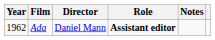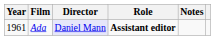Ada | Year: 1962 -> 1961
Ada | Director: no background -> lavender background
